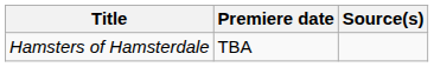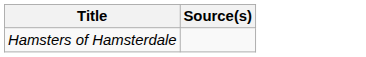- column: Premiere date | TBA
